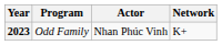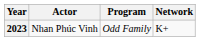columns swapped: Actor <-> Program
